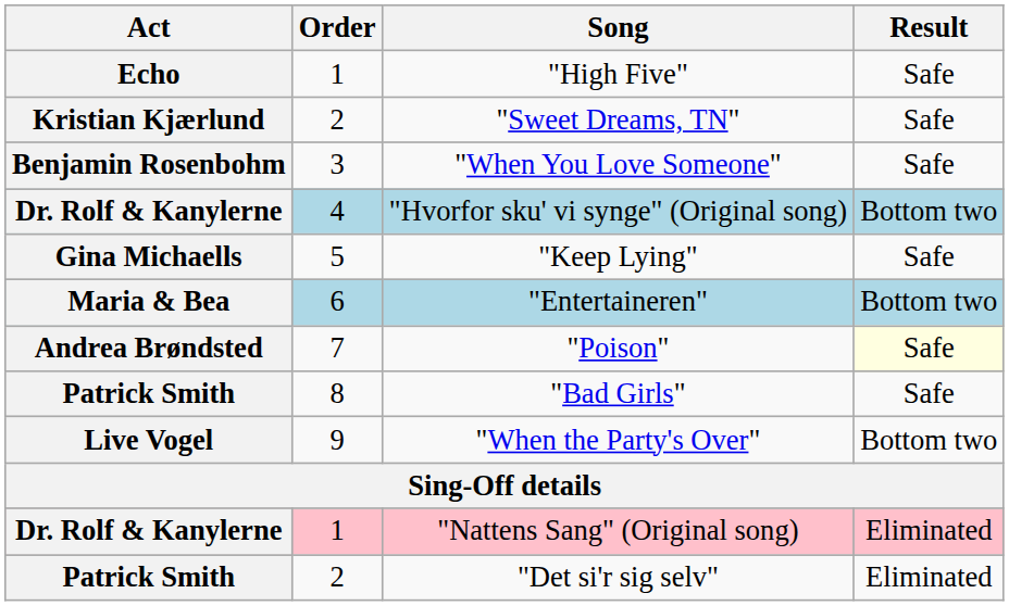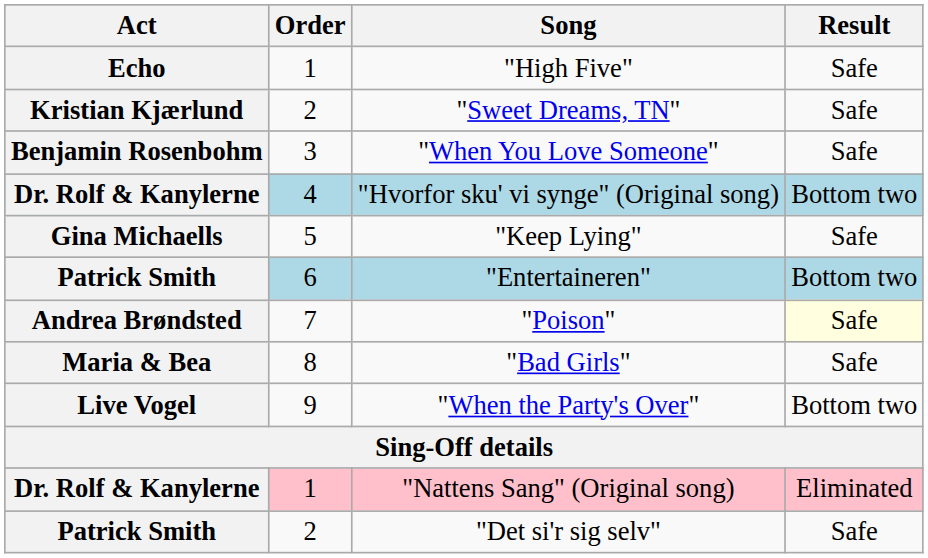"Entertaineren" | Act: Maria & Bea -> Patrick Smith
"Bad Girls" | Act: Patrick Smith -> Maria & Bea
"Det si'r sig selv" | Result: Eliminated -> Safe
